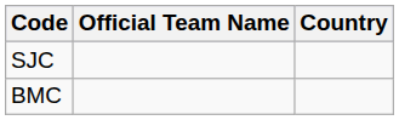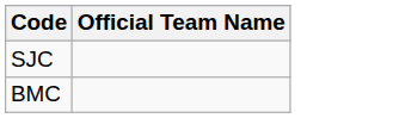- column: Country
